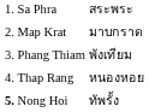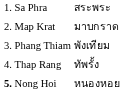Thap Rang | column 3: หนองหอย -> ทัพรั้ง
Nong Hoi | column 3: ทัพรั้ง -> หนองหอย
